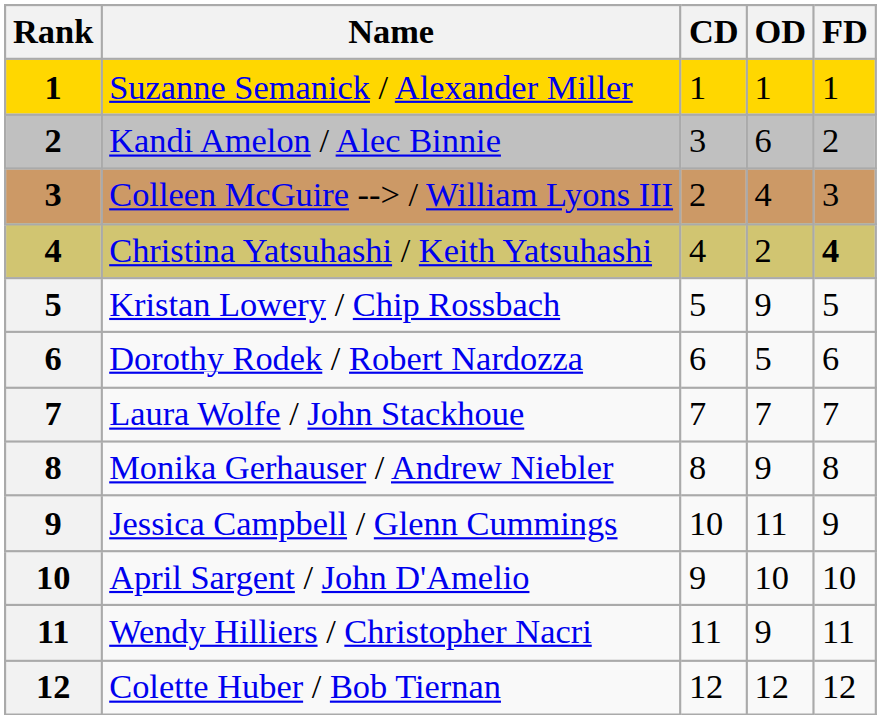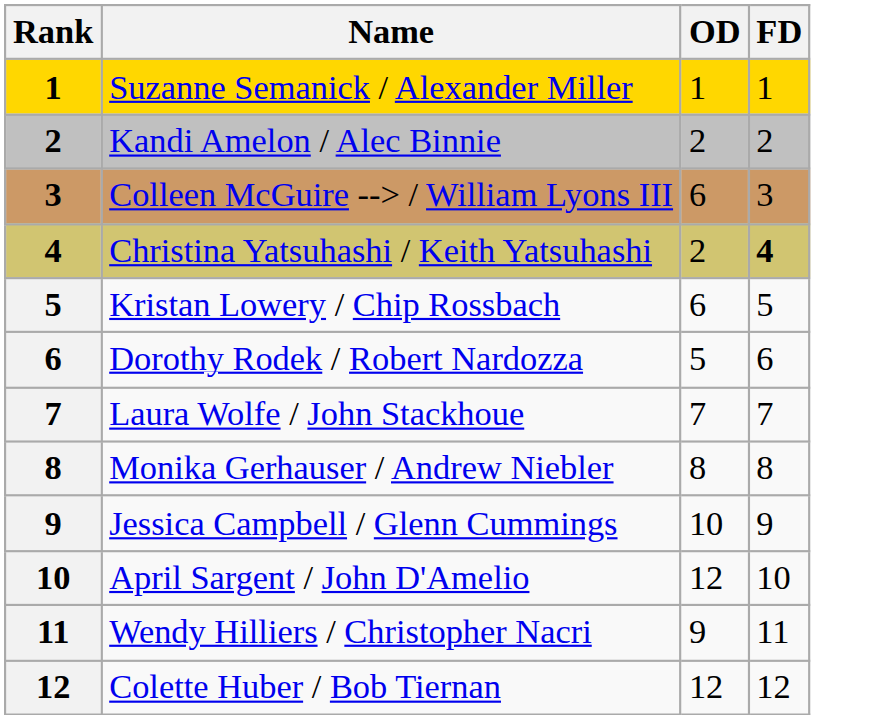- column: CD | 1 | 3 | 2 | 4 | 5 | 6 | 7 | 8 | 10 | 9 | 11 | 12
Kandi Amelon / Alec Binnie | OD: 6 -> 2
Colleen McGuire --> / William Lyons III | OD: 4 -> 6
Kristan Lowery / Chip Rossbach | OD: 9 -> 6
Monika Gerhauser / Andrew Niebler | OD: 9 -> 8
Jessica Campbell / Glenn Cummings | OD: 11 -> 10
April Sargent / John D'Amelio | OD: 10 -> 12
